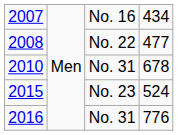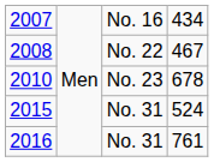2008 | column 4: 477 -> 467
2010 | column 3: No. 31 -> No. 23
2015 | column 3: No. 23 -> No. 31
2016 | column 4: 776 -> 761
